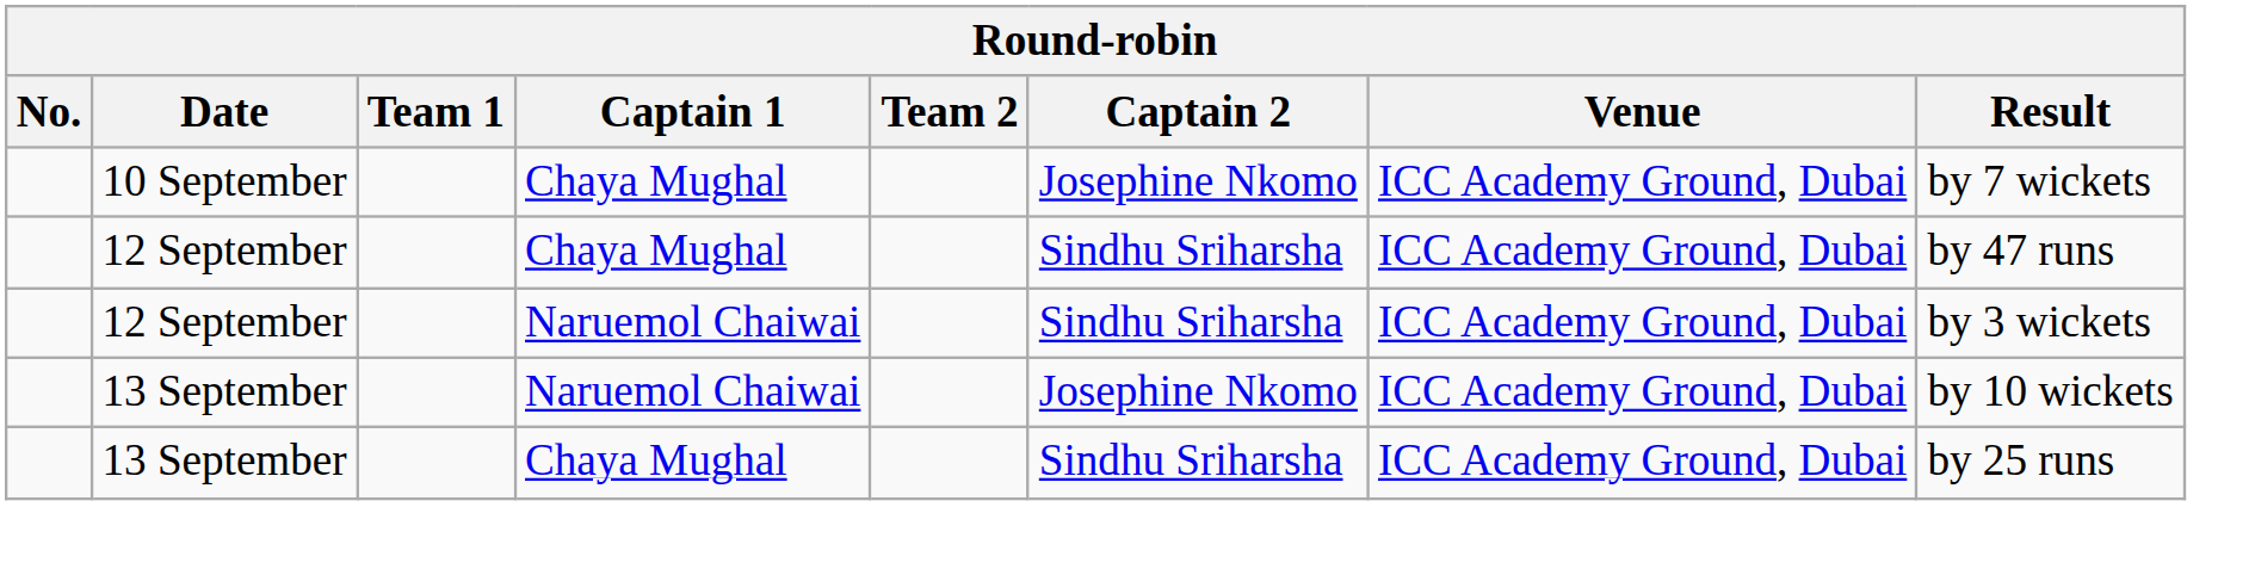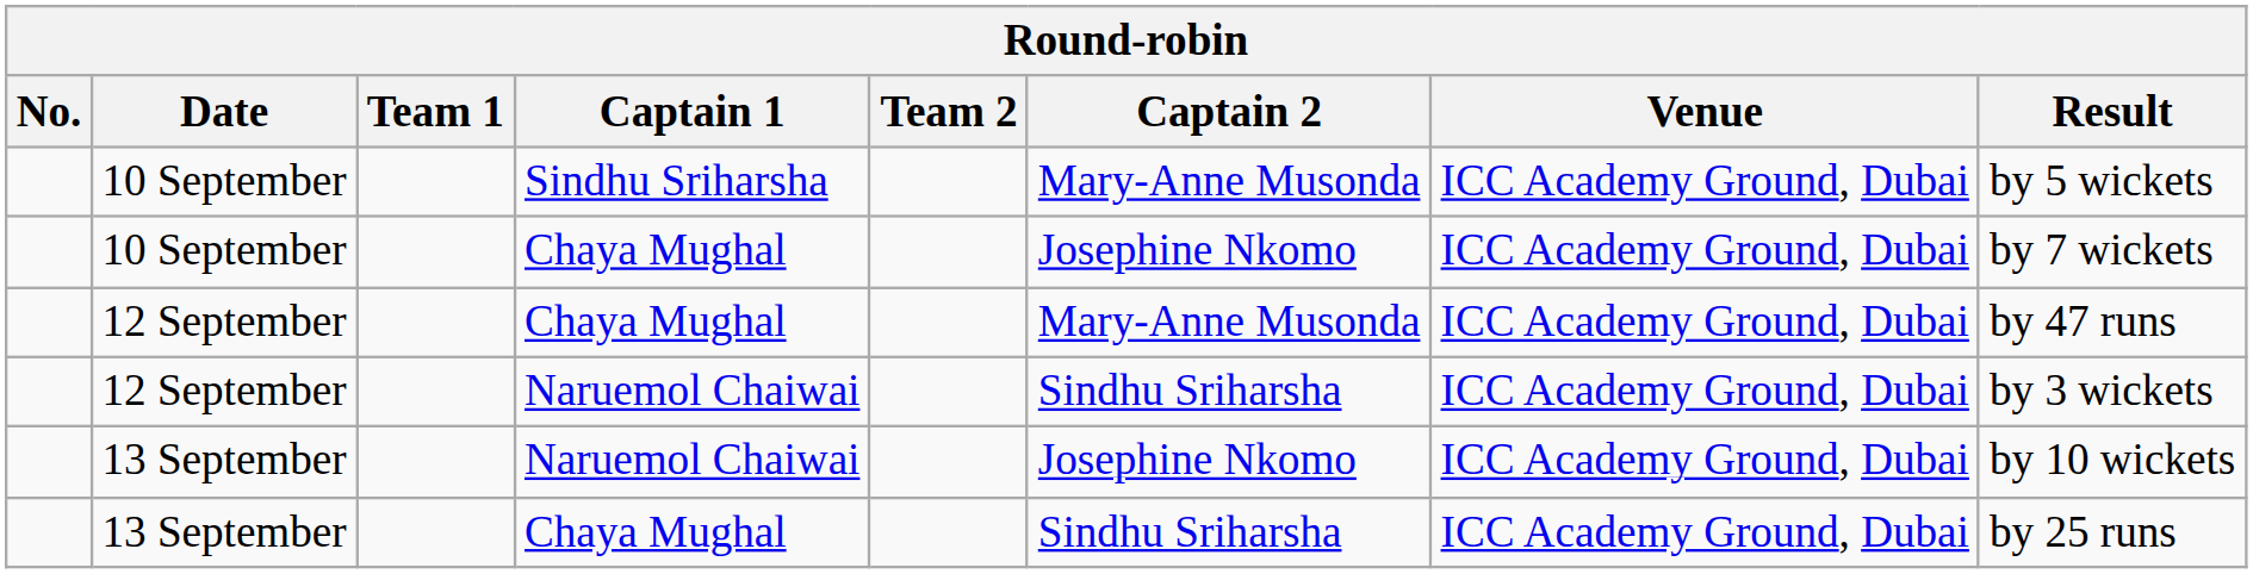+ row: 10 September | Sindhu Sriharsha | Mary-Anne Musonda | ICC Academy Ground, Dubai | by 5 wickets
12 September / Chaya Mughal | Captain 2: Sindhu Sriharsha -> Mary-Anne Musonda
